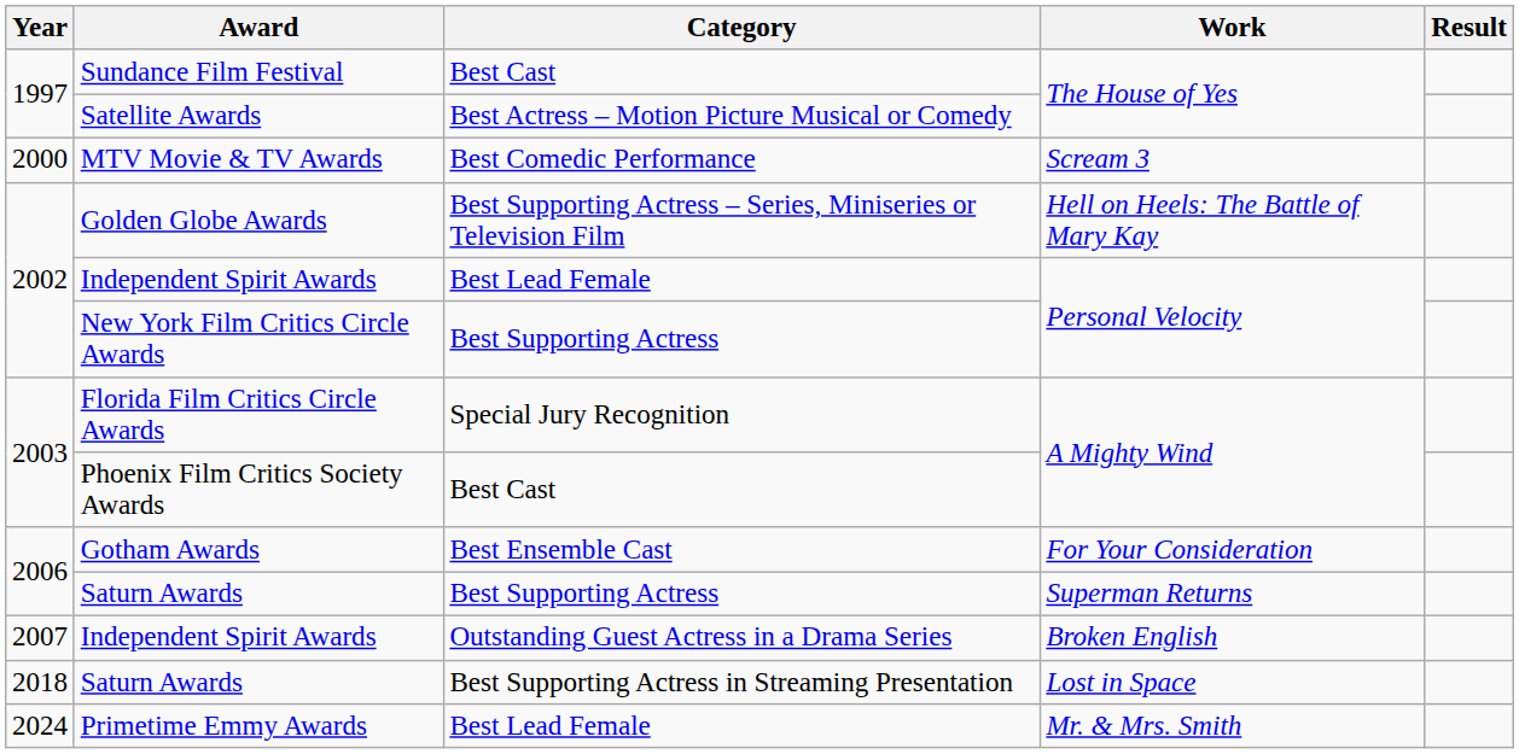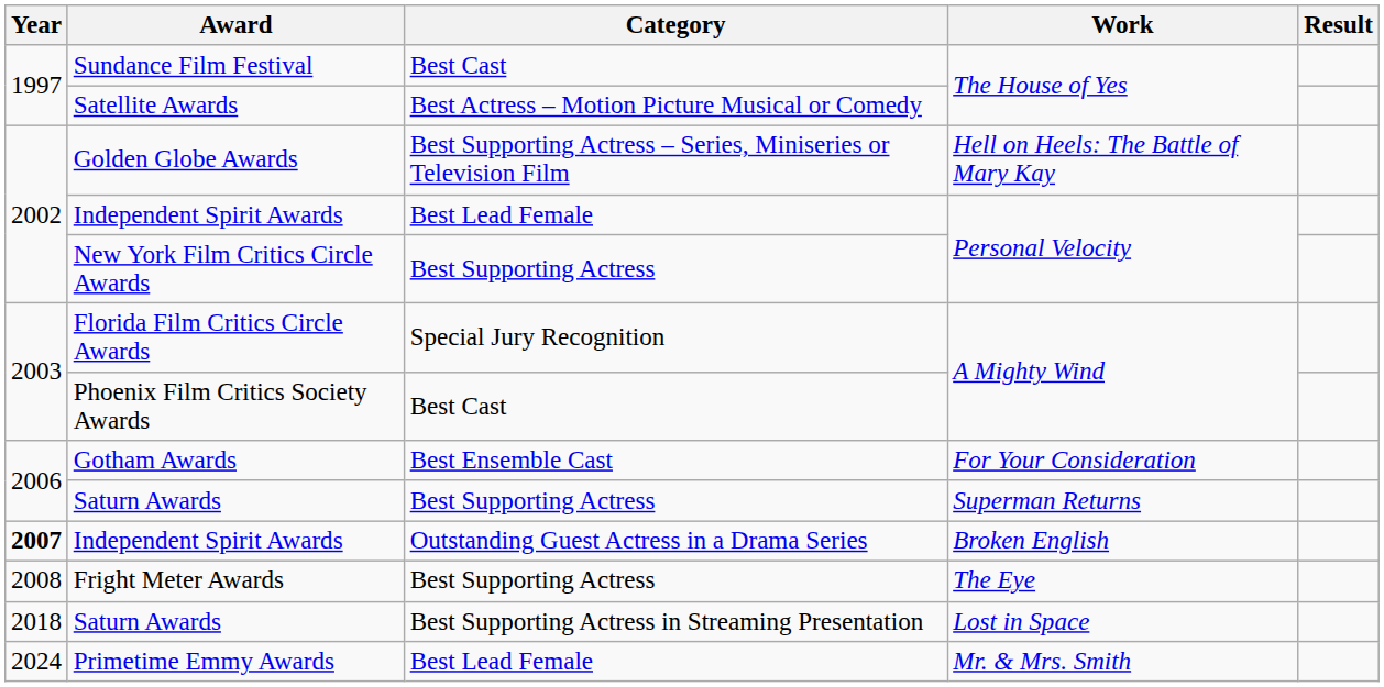- row: 2000 | MTV Movie & TV Awards | Best Comedic Performance | Scream 3
Independent Spirit Awards / Broken English | Year: normal -> bold
+ row: 2008 | Fright Meter Awards | Best Supporting Actress | The Eye
